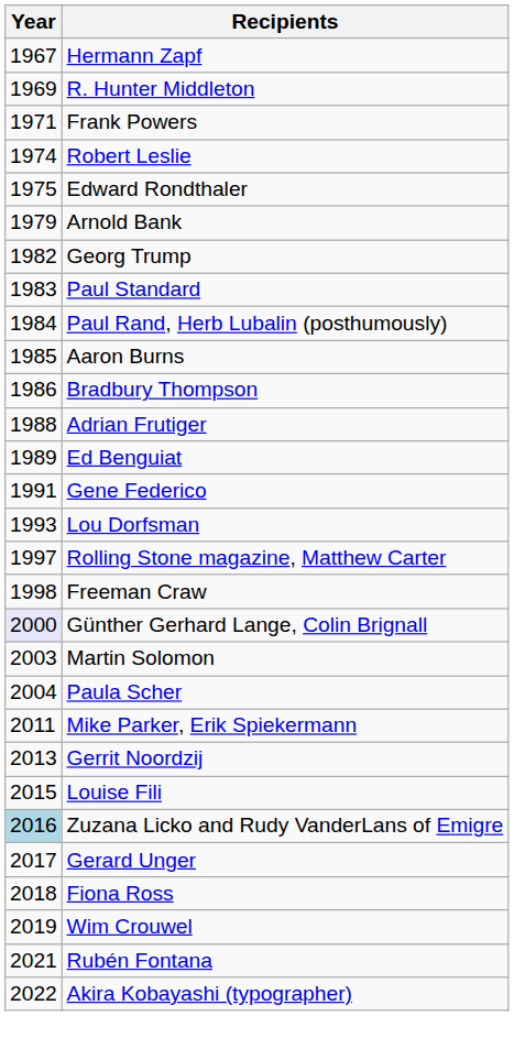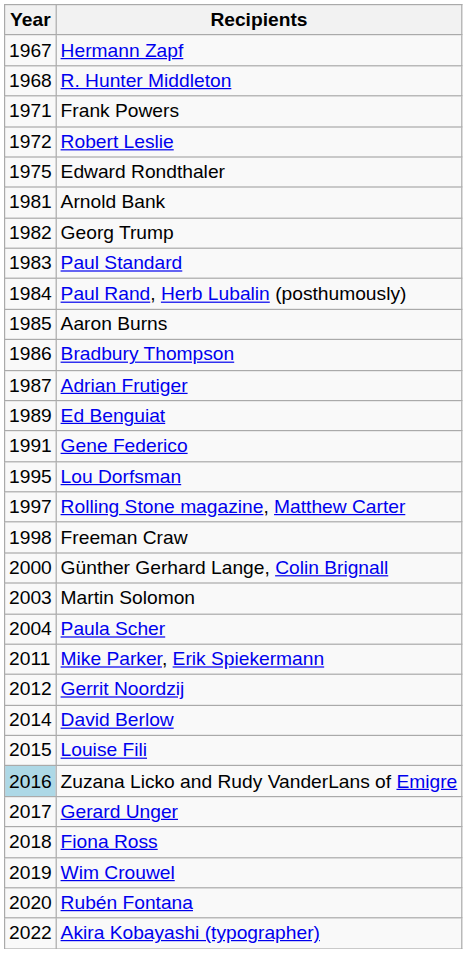R. Hunter Middleton | Year: 1969 -> 1968
Robert Leslie | Year: 1974 -> 1972
Arnold Bank | Year: 1979 -> 1981
Adrian Frutiger | Year: 1988 -> 1987
Lou Dorfsman | Year: 1993 -> 1995
Günther Gerhard Lange, Colin Brignall | Year: lavender background -> no background
Gerrit Noordzij | Year: 2013 -> 2012
+ row: 2014 | David Berlow
Rubén Fontana | Year: 2021 -> 2020
